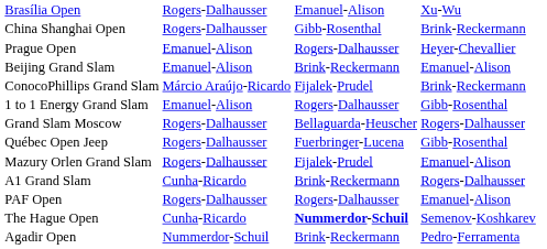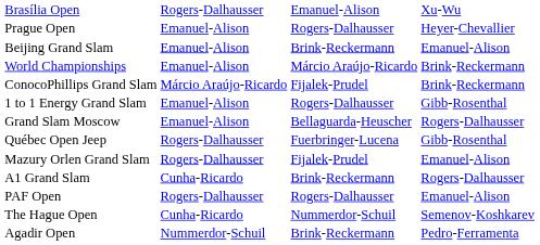- row: China Shanghai Open | Rogers-Dalhausser | Gibb-Rosenthal | Brink-Reckermann
+ row: World Championships | Emanuel-Alison | Márcio Araújo-Ricardo | Brink-Reckermann
Grand Slam Moscow | column 2: Rogers-Dalhausser -> Emanuel-Alison
The Hague Open | column 3: bold -> normal
